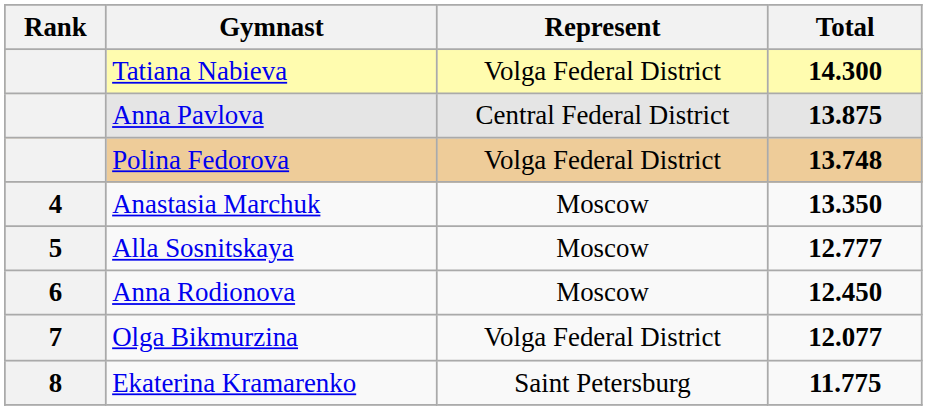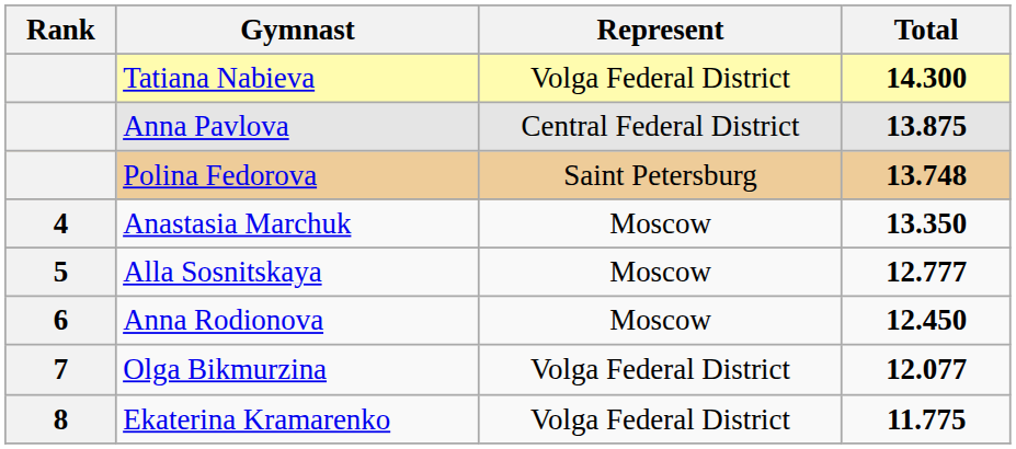Polina Fedorova | Represent: Volga Federal District -> Saint Petersburg
Ekaterina Kramarenko | Represent: Saint Petersburg -> Volga Federal District
